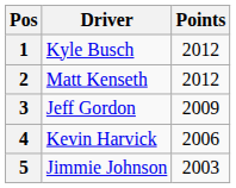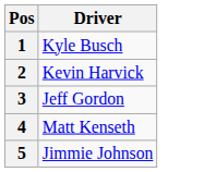- column: Points | 2012 | 2012 | 2009 | 2006 | 2003
2 | Driver: Matt Kenseth -> Kevin Harvick
4 | Driver: Kevin Harvick -> Matt Kenseth
